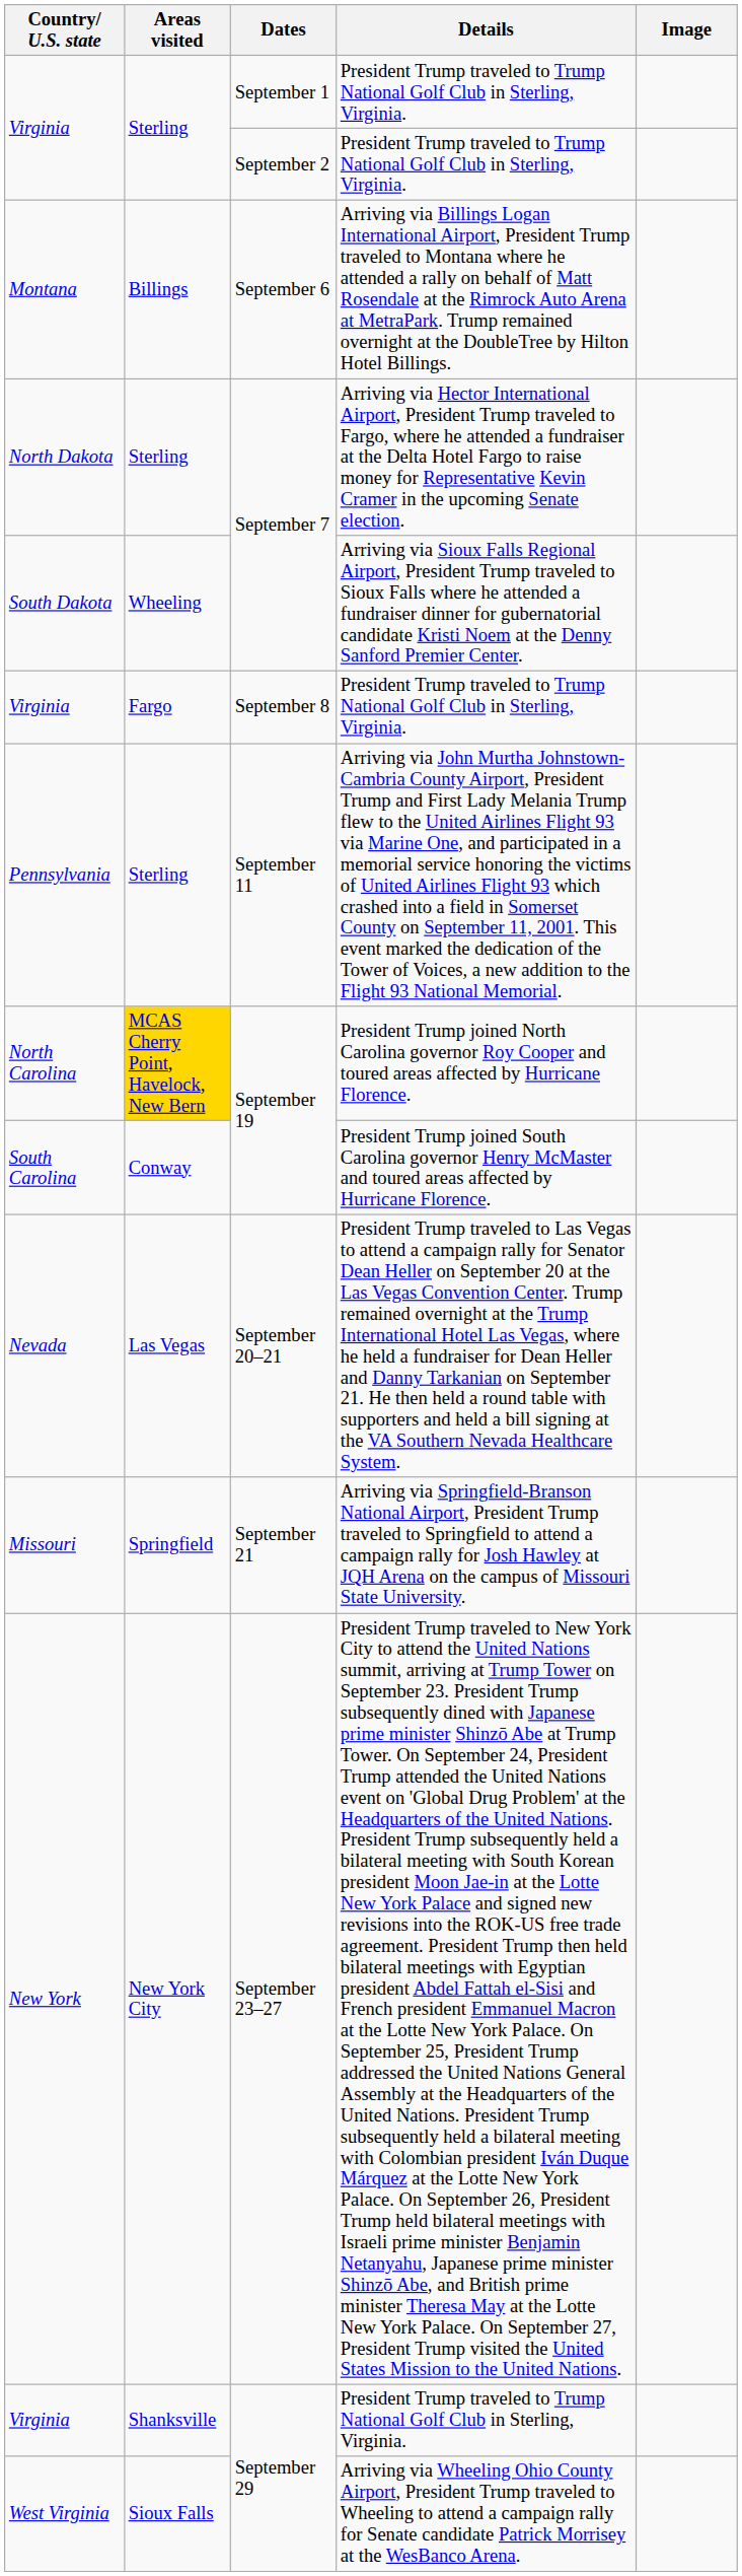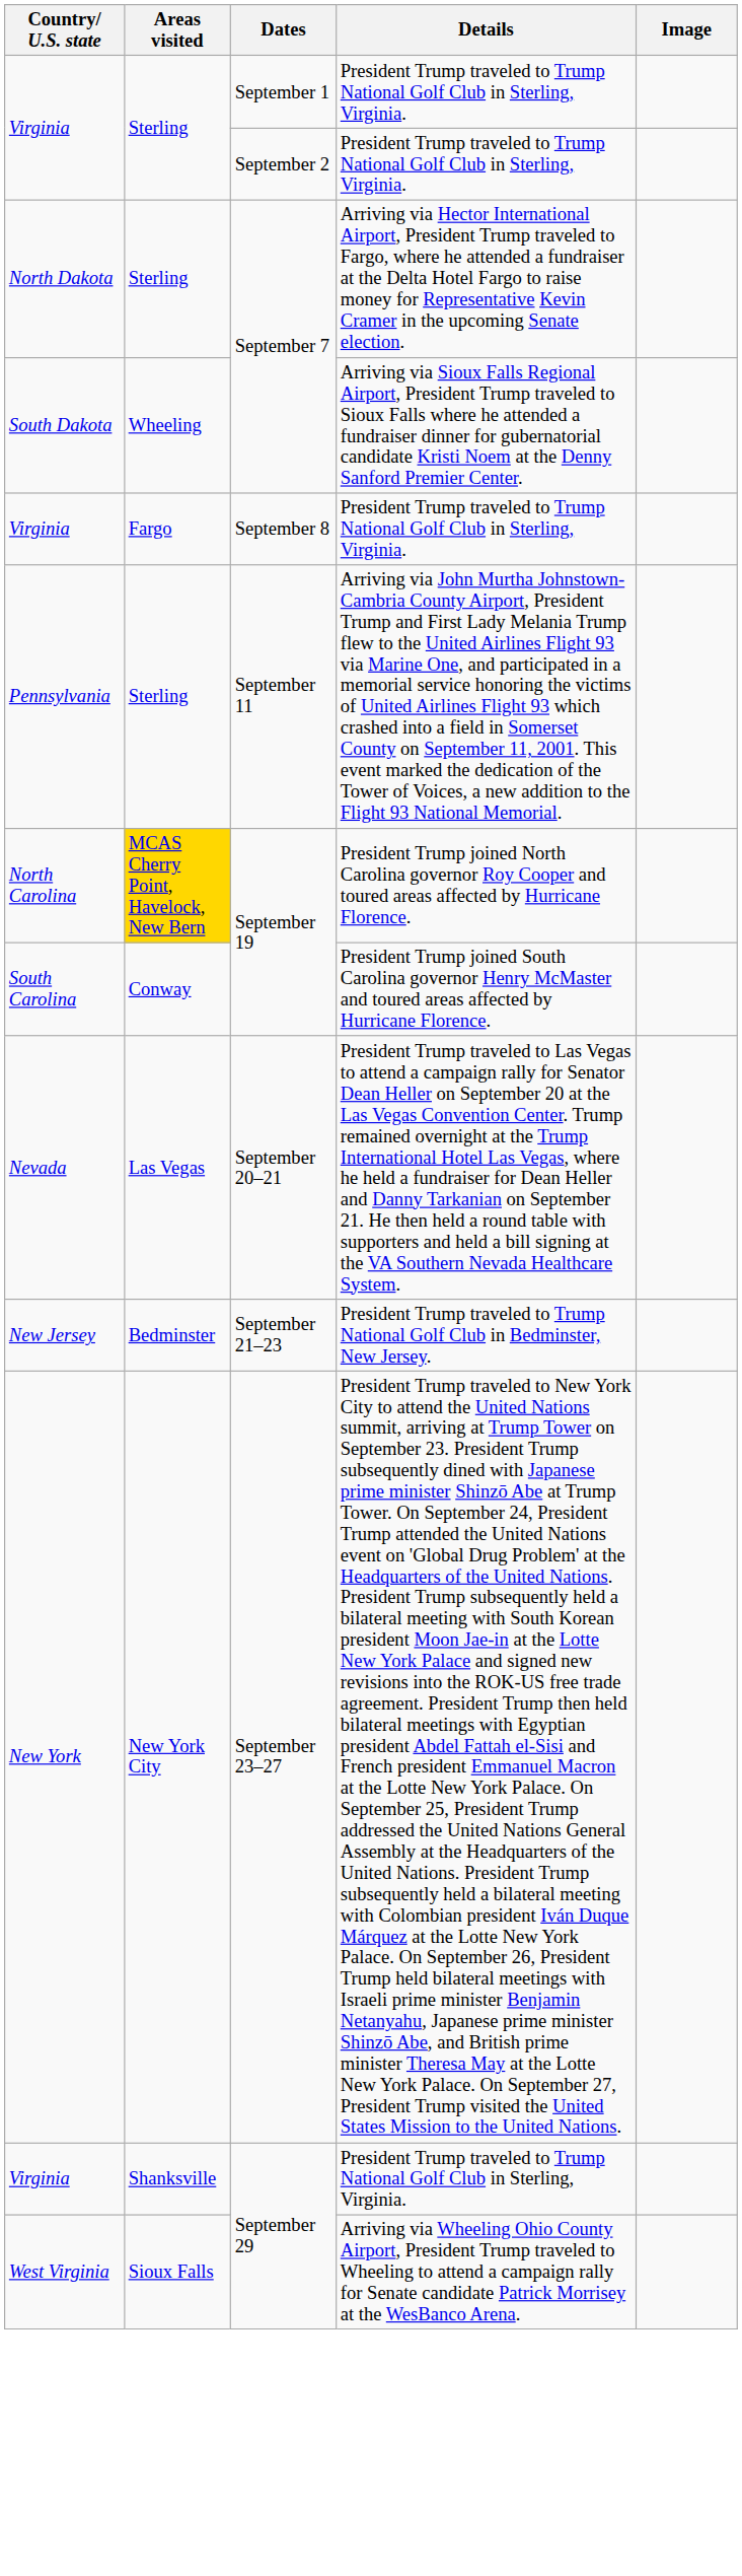- row: Montana | Billings | September 6 | Arriving via Billings Logan International Airport, President Trump traveled to Montana where he attended a rally on behalf of Matt Rosendale at the Rimrock Auto Arena at MetraPark. Trump remained overnight at the DoubleTree by Hilton Hotel Billings.
- row: Missouri | Springfield | September 21 | Arriving via Springfield-Branson National Airport, President Trump traveled to Springfield to attend a campaign rally for Josh Hawley at JQH Arena on the campus of Missouri State University.
+ row: New Jersey | Bedminster | September 21–23 | President Trump traveled to Trump National Golf Club in Bedminster, New Jersey.
